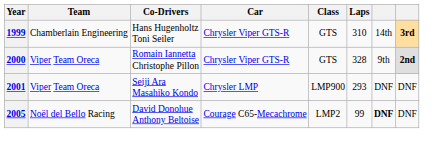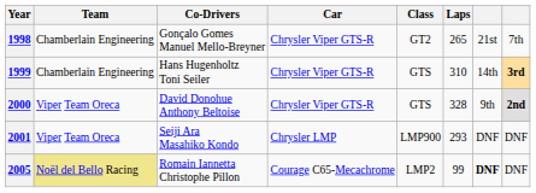+ row: 1998 | Chamberlain Engineering | Gonçalo Gomes Manuel Mello-Breyner | Chrysler Viper GTS-R | GT2 | 265 | 21st | 7th
2000 | Co-Drivers: Romain Iannetta Christophe Pillon -> David Donohue Anthony Beltoise
2005 | Team: no background -> khaki background
2005 | Co-Drivers: David Donohue Anthony Beltoise -> Romain Iannetta Christophe Pillon
